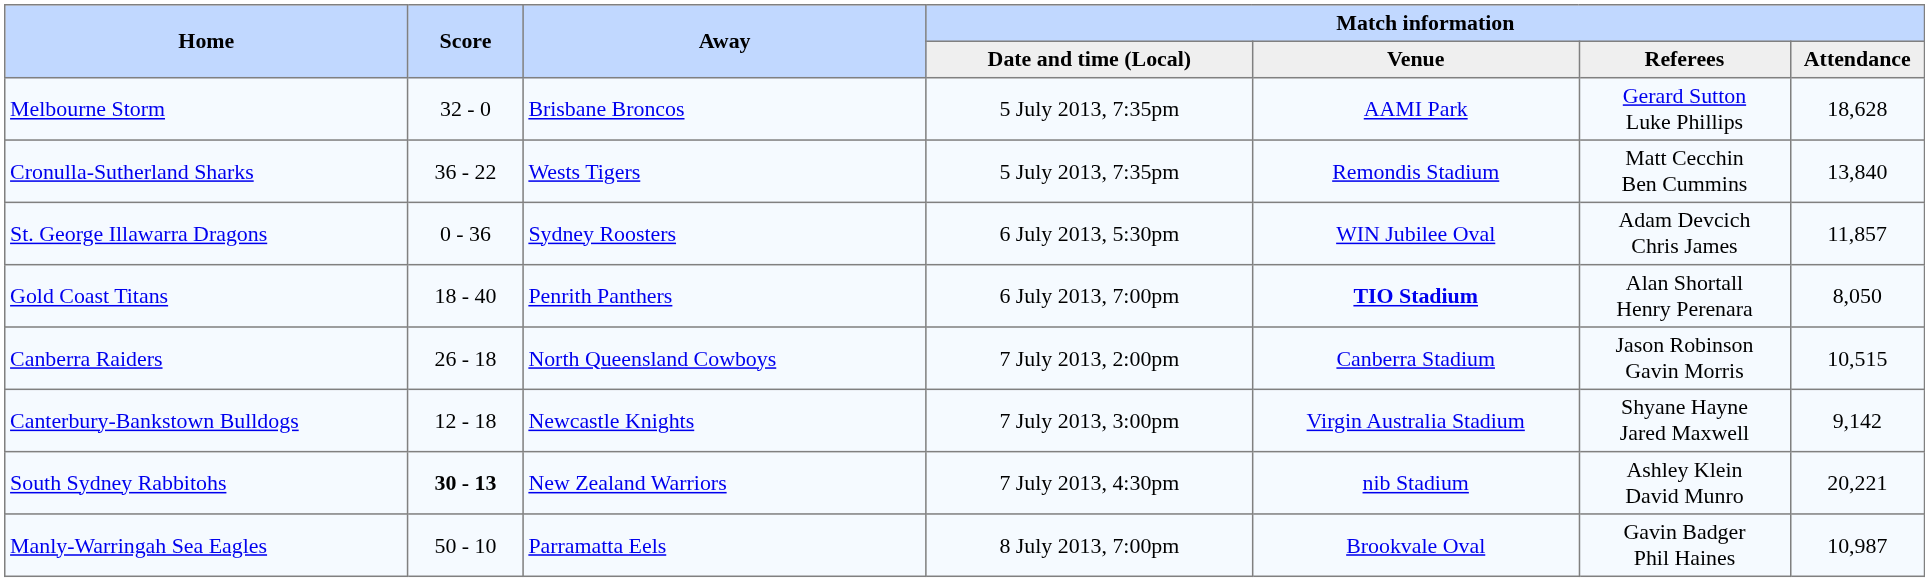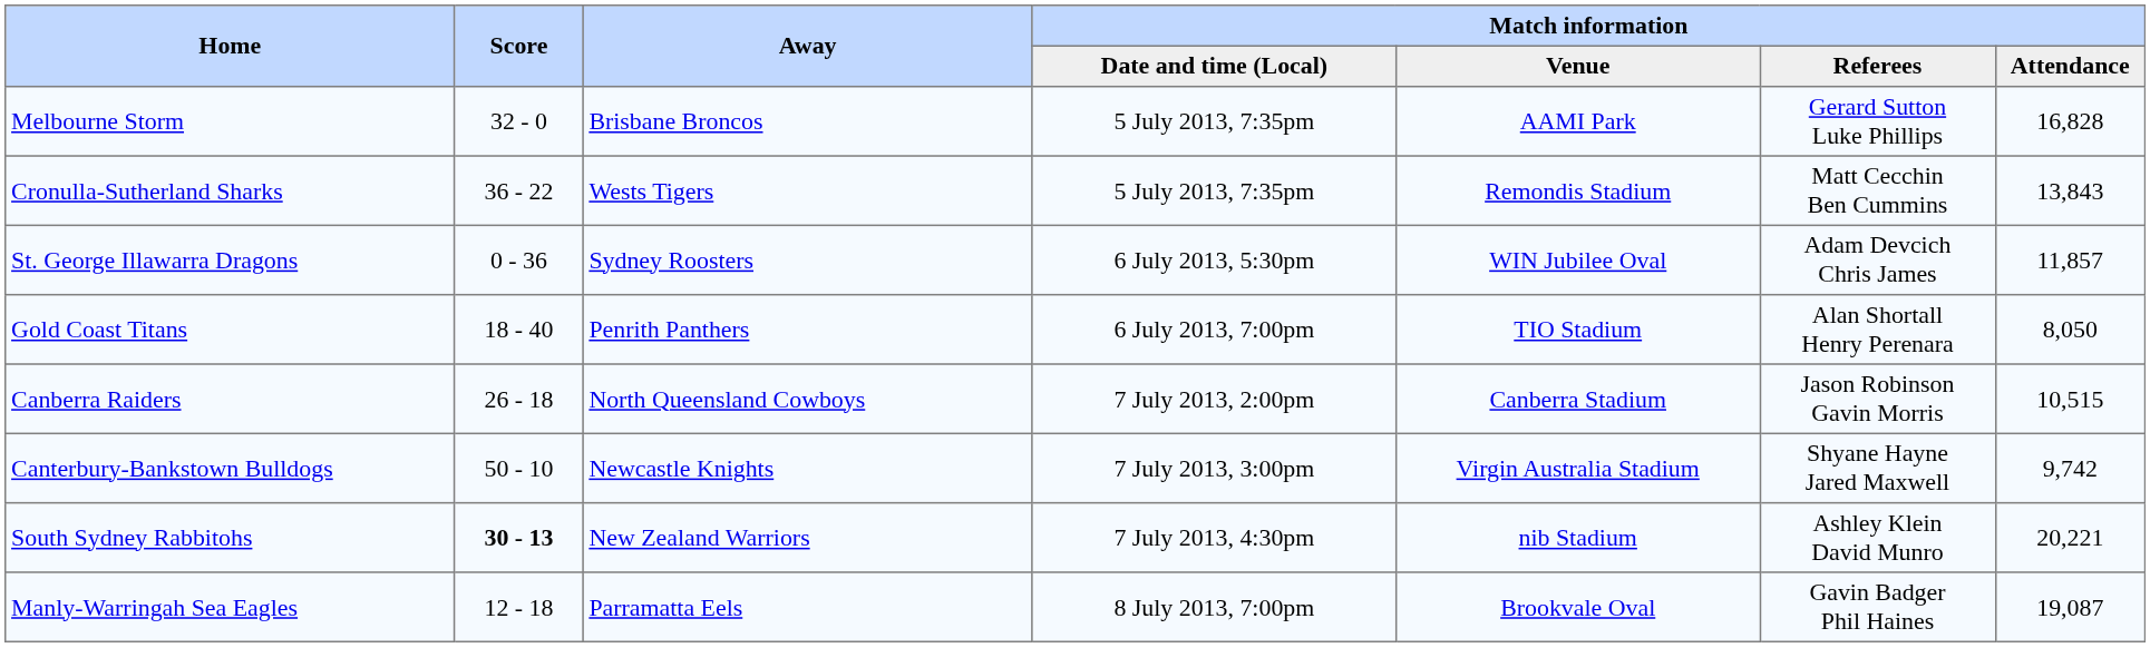Melbourne Storm | Match information / Attendance: 18,628 -> 16,828
Cronulla-Sutherland Sharks | Match information / Attendance: 13,840 -> 13,843
Gold Coast Titans | Match information / Venue: bold -> normal
Canterbury-Bankstown Bulldogs | Score: 12 - 18 -> 50 - 10
Canterbury-Bankstown Bulldogs | Match information / Attendance: 9,142 -> 9,742
Manly-Warringah Sea Eagles | Score: 50 - 10 -> 12 - 18
Manly-Warringah Sea Eagles | Match information / Attendance: 10,987 -> 19,087
